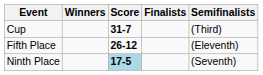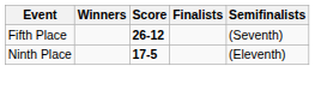- row: Cup | 31-7 | (Third)
Fifth Place | Semifinalists: (Eleventh) -> (Seventh)
Ninth Place | Score: lightblue background -> no background
Ninth Place | Semifinalists: (Seventh) -> (Eleventh)
